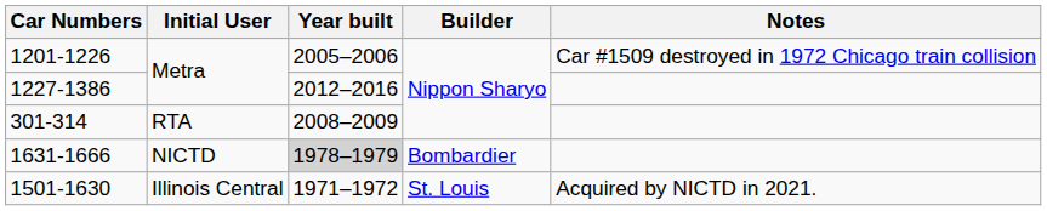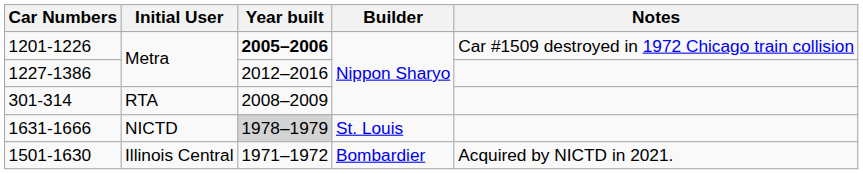1201-1226 | Year built: normal -> bold
1631-1666 | Builder: Bombardier -> St. Louis
1501-1630 | Builder: St. Louis -> Bombardier
